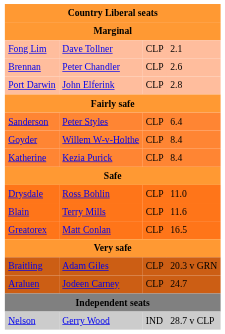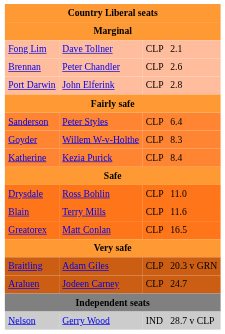Goyder | column 4: 8.4 -> 8.3
